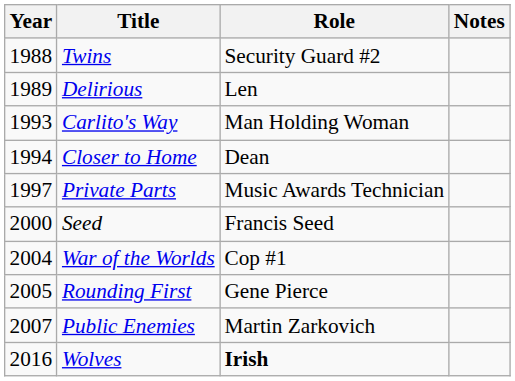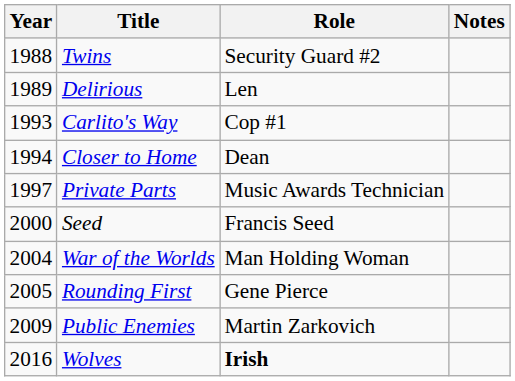Carlito's Way | Role: Man Holding Woman -> Cop #1
War of the Worlds | Role: Cop #1 -> Man Holding Woman
Public Enemies | Year: 2007 -> 2009
